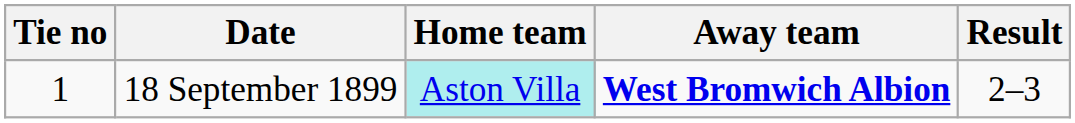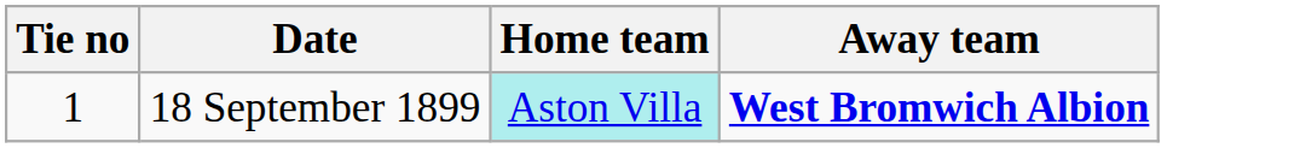- column: Result | 2–3
